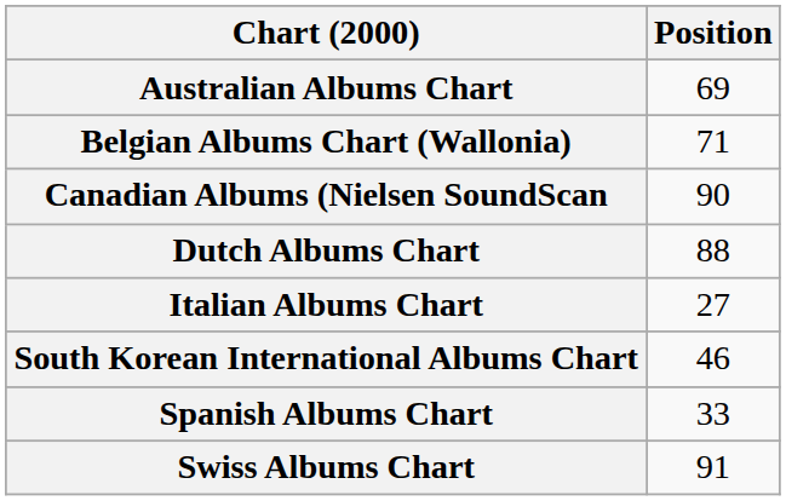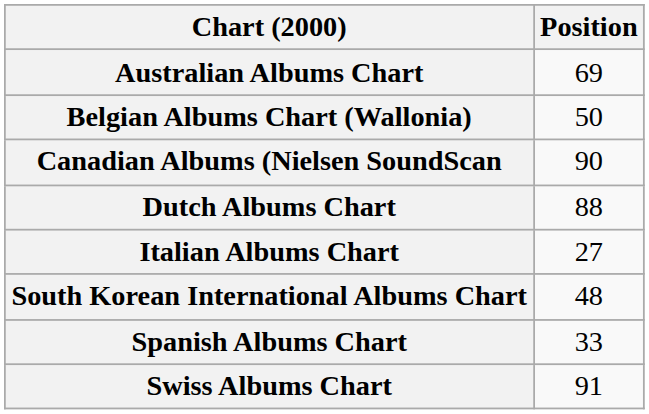Belgian Albums Chart (Wallonia) | Position: 71 -> 50
South Korean International Albums Chart | Position: 46 -> 48
